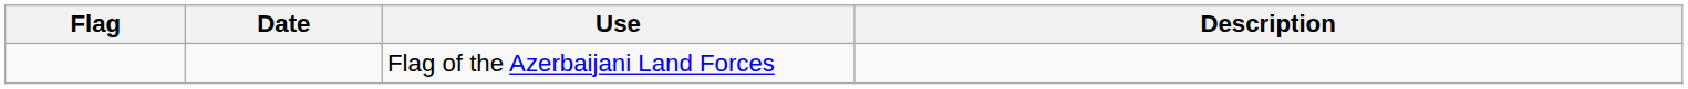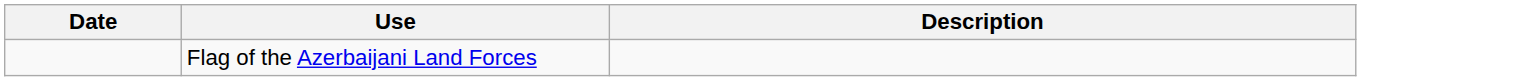- column: Flag
